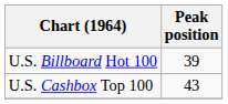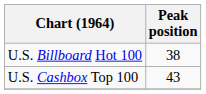U.S. Billboard Hot 100 | Peak position: 39 -> 38
